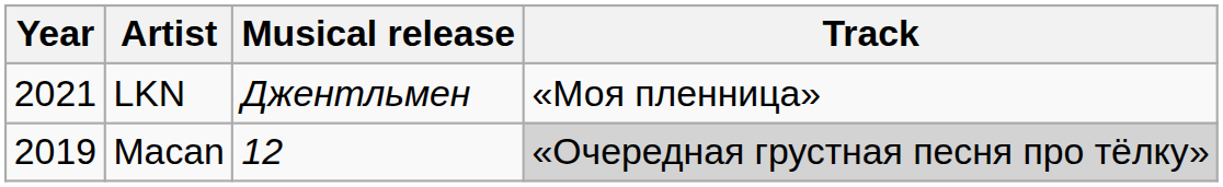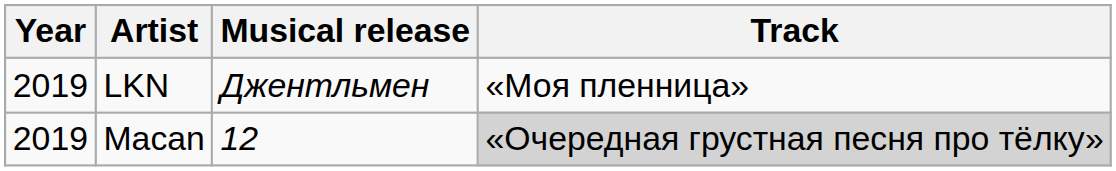LKN | Year: 2021 -> 2019
